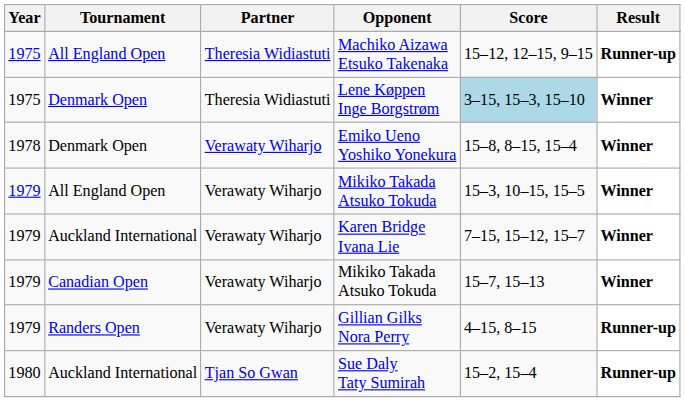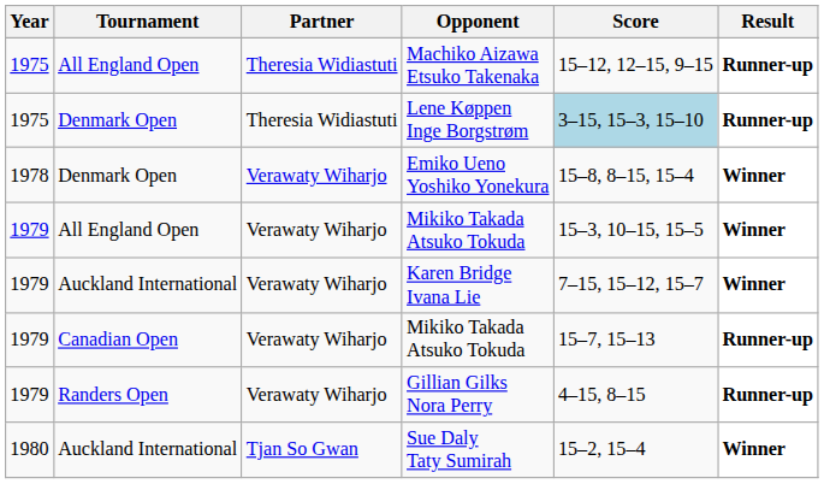Lene Køppen Inge Borgstrøm | Result: Winner -> Runner-up
Canadian Open / Mikiko Takada Atsuko Tokuda | Result: Winner -> Runner-up
Sue Daly Taty Sumirah | Result: Runner-up -> Winner
